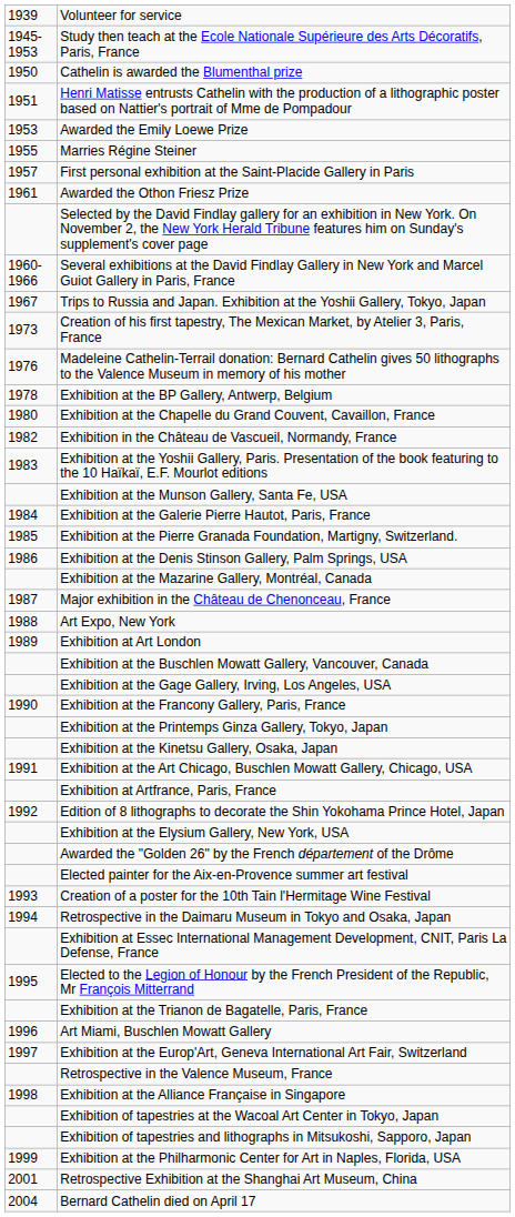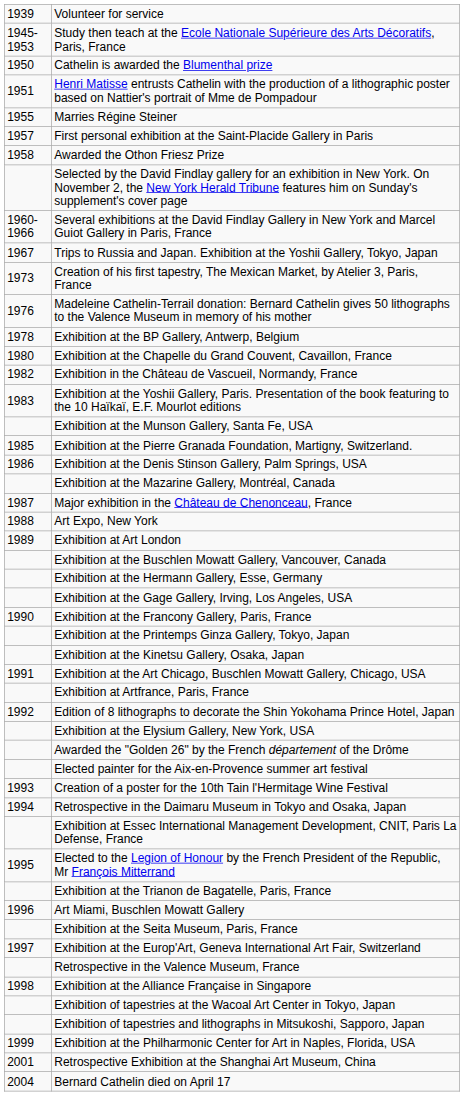- row: 1953 | Awarded the Emily Loewe Prize
Awarded the Othon Friesz Prize | column 1: 1961 -> 1958
- row: 1984 | Exhibition at the Galerie Pierre Hautot, Paris, France
+ row: Exhibition at the Hermann Gallery, Esse, Germany
+ row: Exhibition at the Seita Museum, Paris, France
